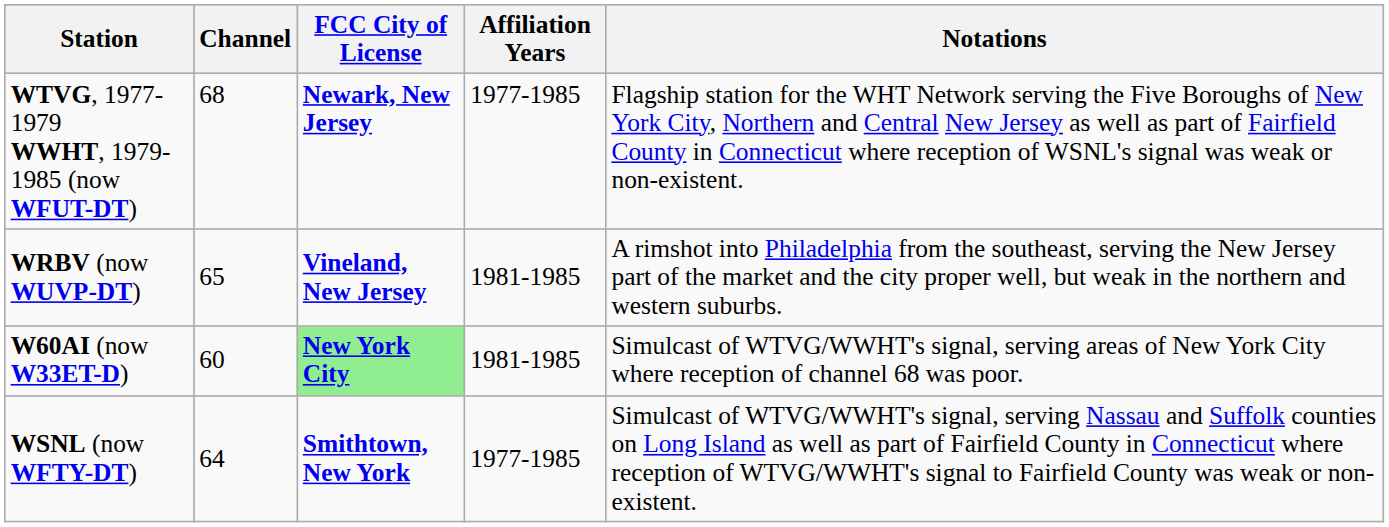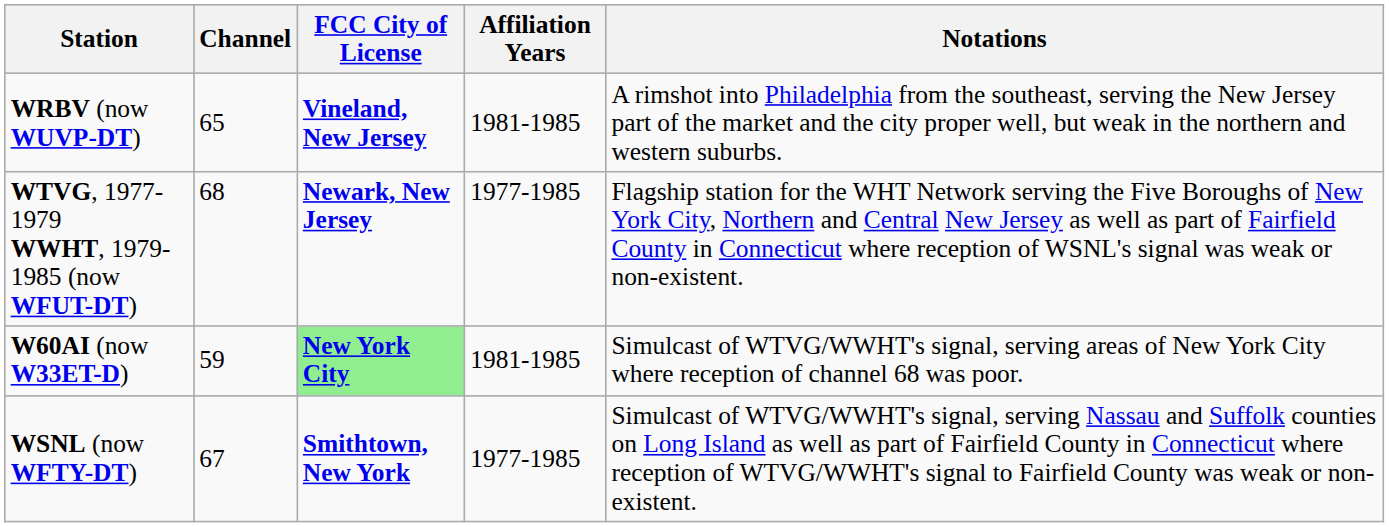rows swapped: WTVG, 1977-1979 WWHT, 1979-1985 (now WFUT-DT) <-> WRBV (now WUVP-DT)
W60AI (now W33ET-D) | Channel: 60 -> 59
WSNL (now WFTY-DT) | Channel: 64 -> 67
